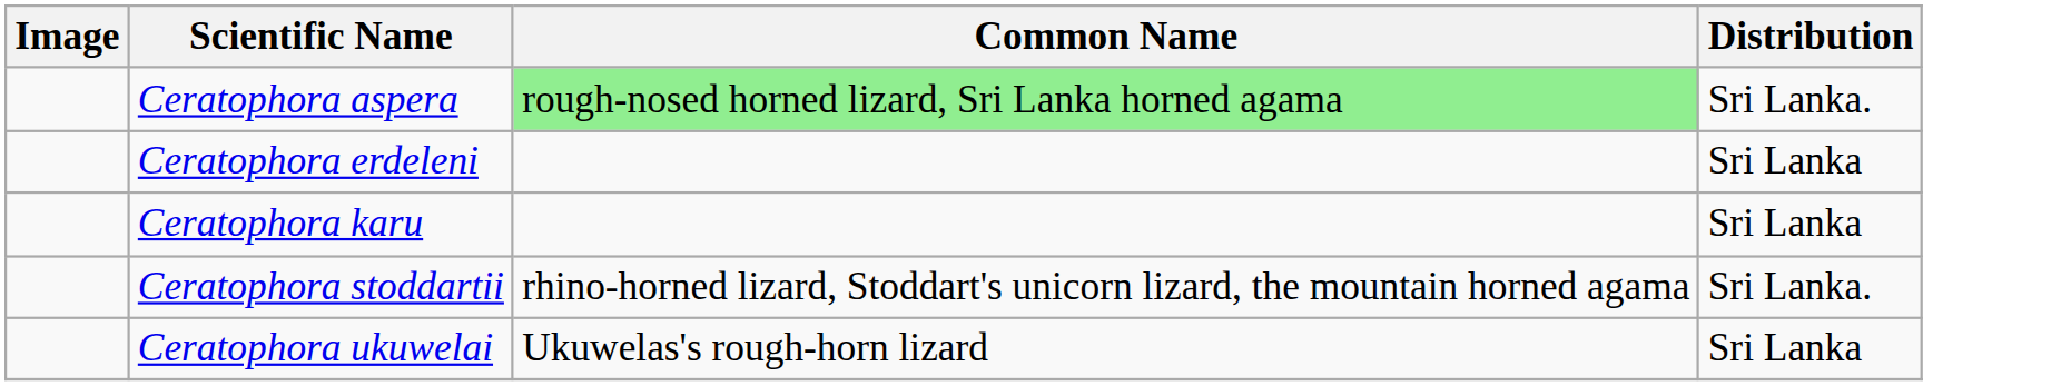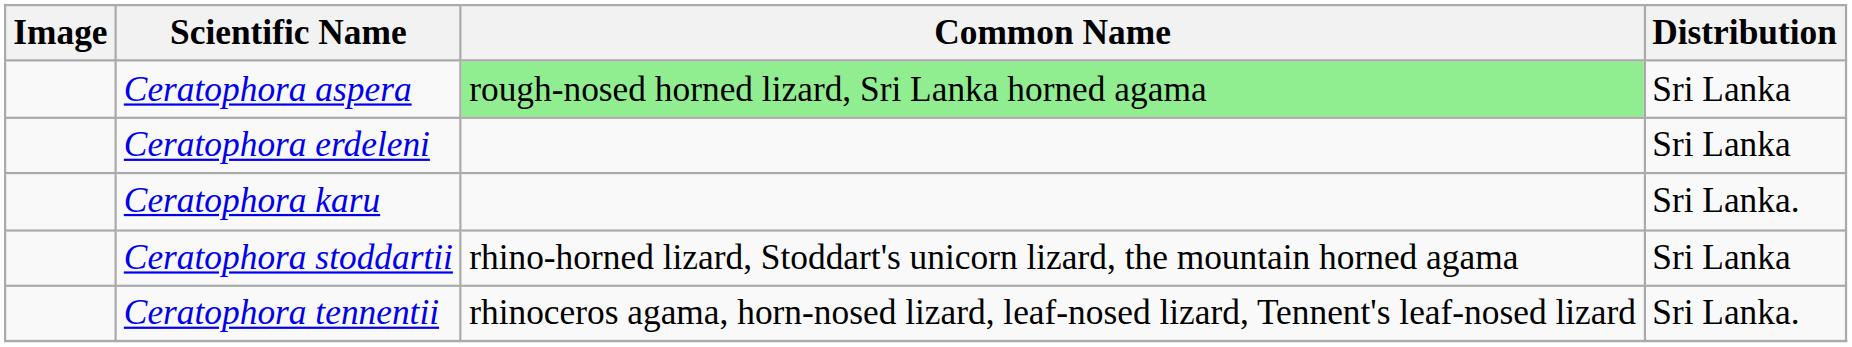Ceratophora aspera | Distribution: Sri Lanka. -> Sri Lanka
Ceratophora karu | Distribution: Sri Lanka -> Sri Lanka.
Ceratophora stoddartii | Distribution: Sri Lanka. -> Sri Lanka
+ row: Ceratophora tennentii | rhinoceros agama, horn-nosed lizard, leaf-nosed lizard, Tennent's leaf-nosed lizard | Sri Lanka.
- row: Ceratophora ukuwelai | Ukuwelas's rough-horn lizard | Sri Lanka
